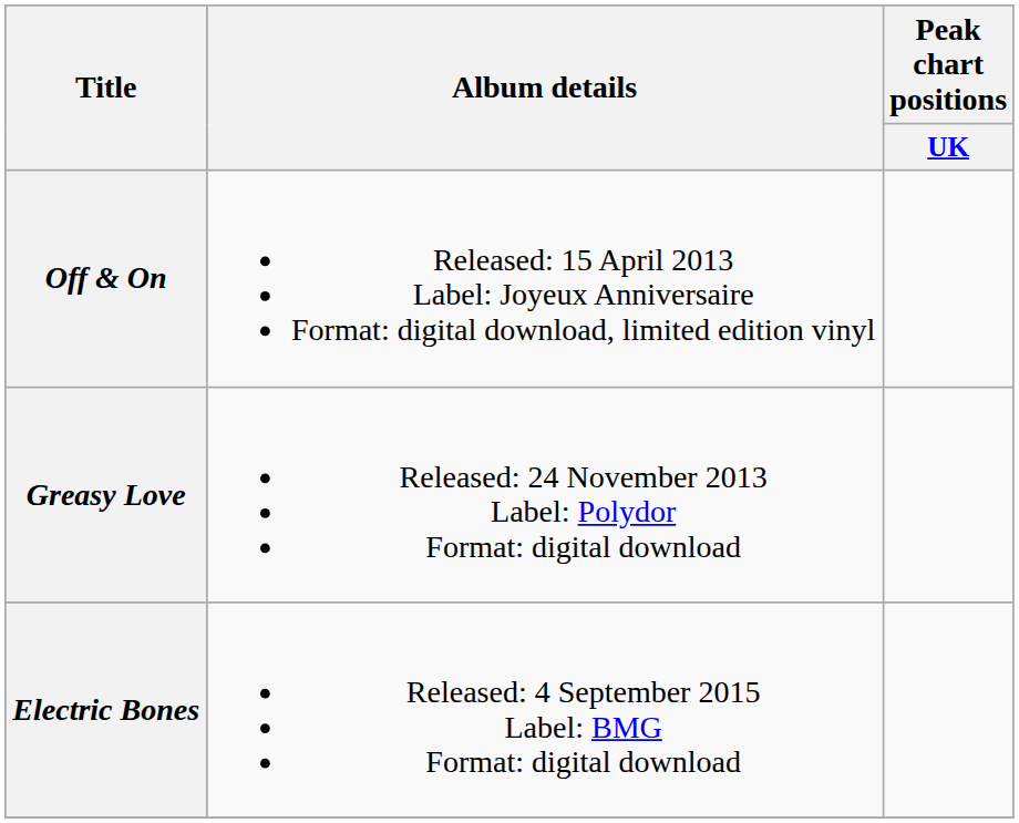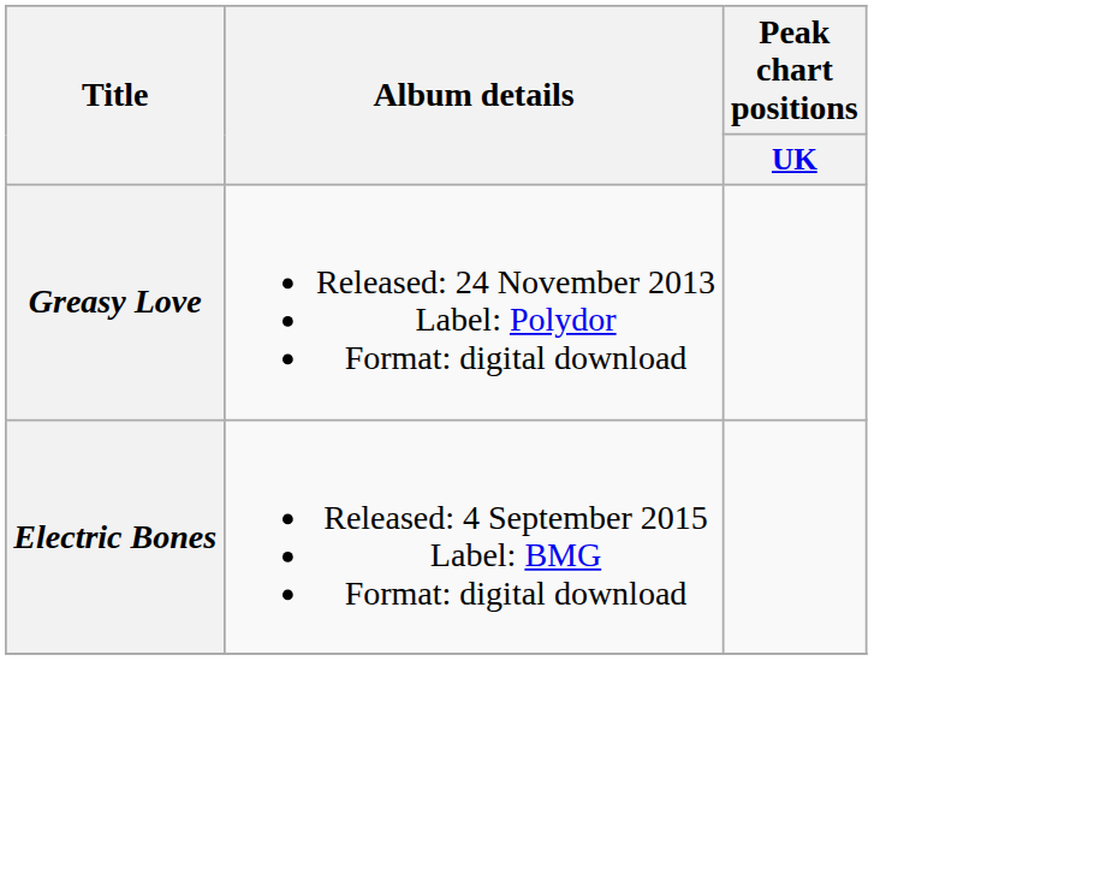- row: Off & On | Released: 15 April 2013 Label: Joyeux Anniversaire Format: digital download, limited edition vinyl
